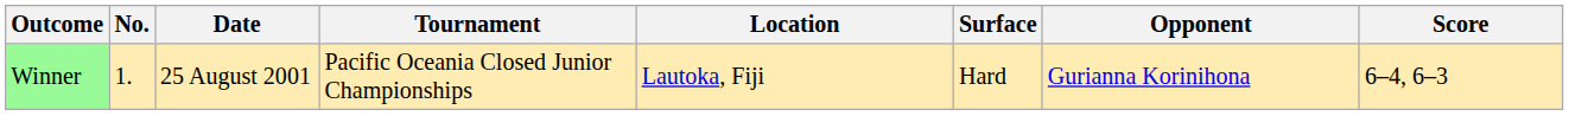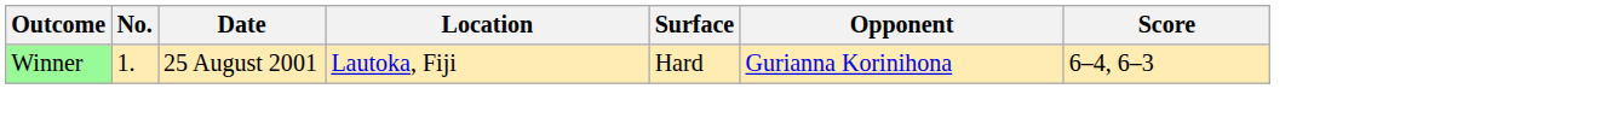- column: Tournament | Pacific Oceania Closed Junior Championships
